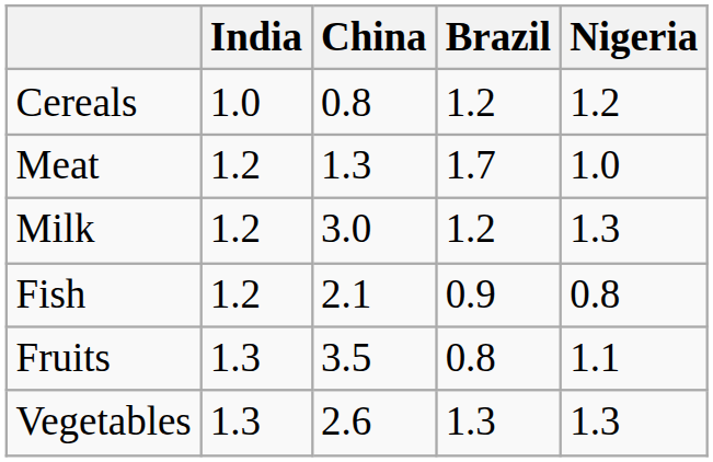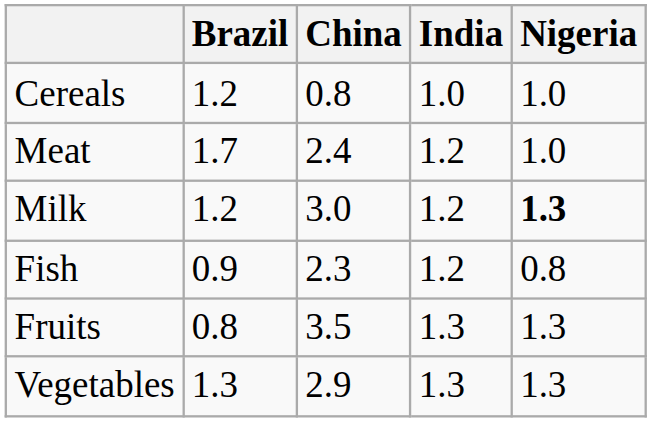columns swapped: India <-> Brazil
Cereals | Nigeria: 1.2 -> 1.0
Meat | China: 1.3 -> 2.4
Milk | Nigeria: normal -> bold
Fish | China: 2.1 -> 2.3
Fruits | Nigeria: 1.1 -> 1.3
Vegetables | China: 2.6 -> 2.9
